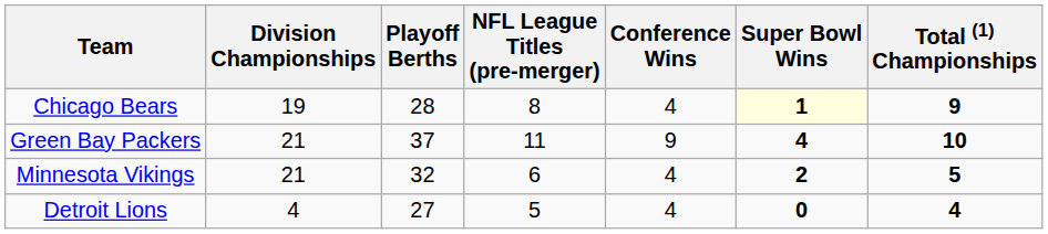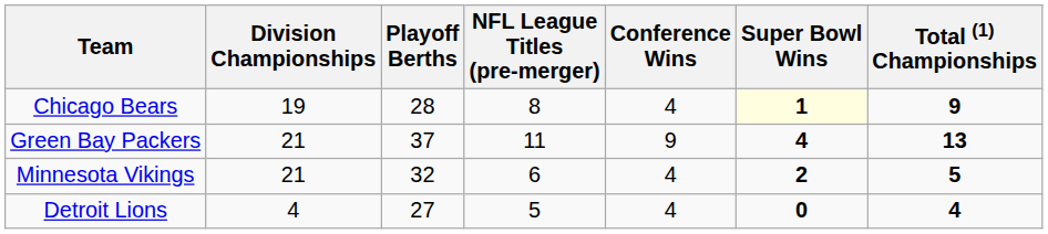Green Bay Packers | Total (1) Championships: 10 -> 13
